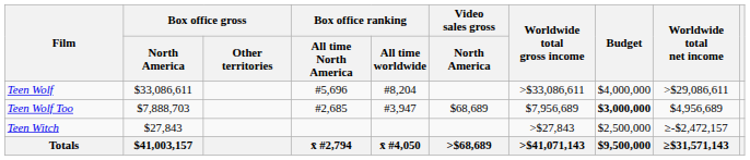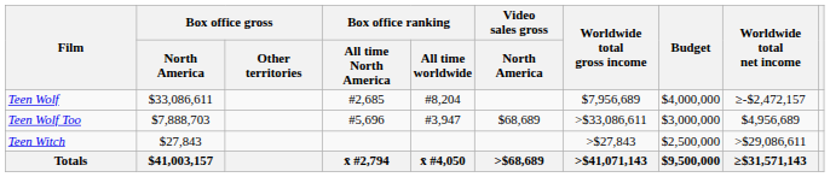Teen Wolf | Box office ranking / All time North America: #5,696 -> #2,685
Teen Wolf | Worldwide total gross income: >$33,086,611 -> $7,956,689
Teen Wolf | Worldwide total net income: >$29,086,611 -> ≥-$2,472,157
Teen Wolf Too | Box office ranking / All time North America: #2,685 -> #5,696
Teen Wolf Too | Worldwide total gross income: $7,956,689 -> >$33,086,611
Teen Wolf Too | Budget: bold -> normal
Teen Witch | Worldwide total net income: ≥-$2,472,157 -> >$29,086,611
